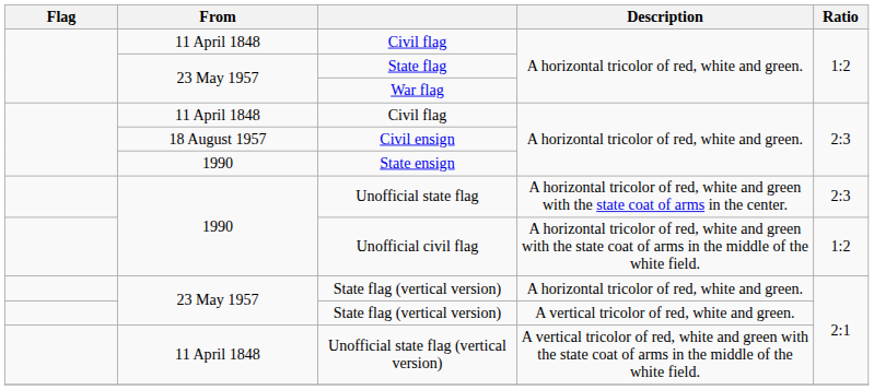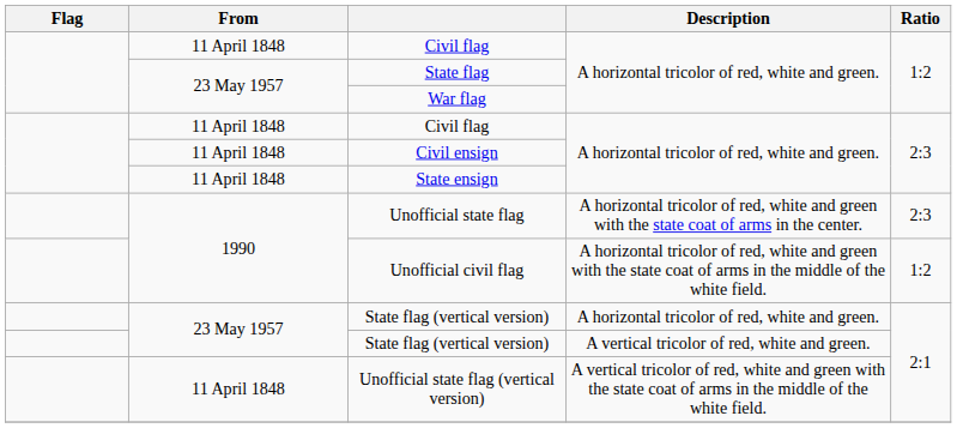Civil ensign | From: 18 August 1957 -> 11 April 1848
State ensign | From: 1990 -> 11 April 1848
